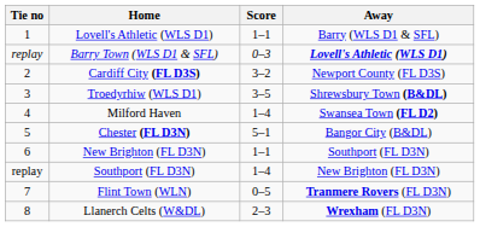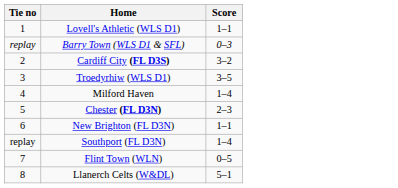- column: Away | Barry (WLS D1 & SFL) | Lovell's Athletic (WLS D1) | Newport County (FL D3S) | Shrewsbury Town (B&DL) | Swansea Town (FL D2) | Bangor City (B&DL) | Southport (FL D3N) | New Brighton (FL D3N) | Tranmere Rovers (FL D3N) | Wrexham (FL D3N)
Chester (FL D3N) | Score: 5–1 -> 2–3
Llanerch Celts (W&DL) | Score: 2–3 -> 5–1
